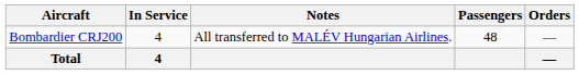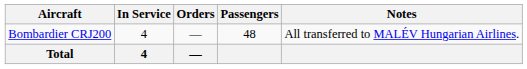columns swapped: Orders <-> Notes
